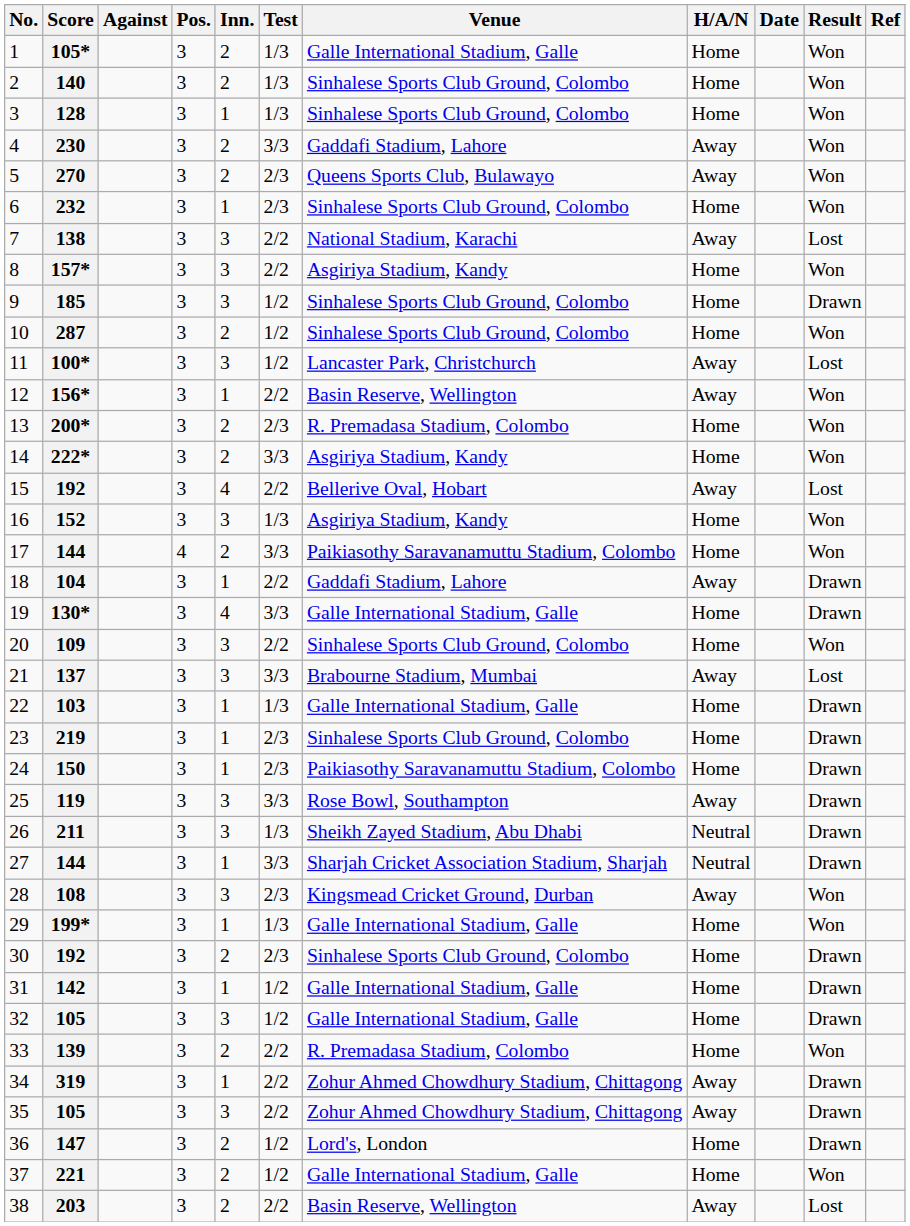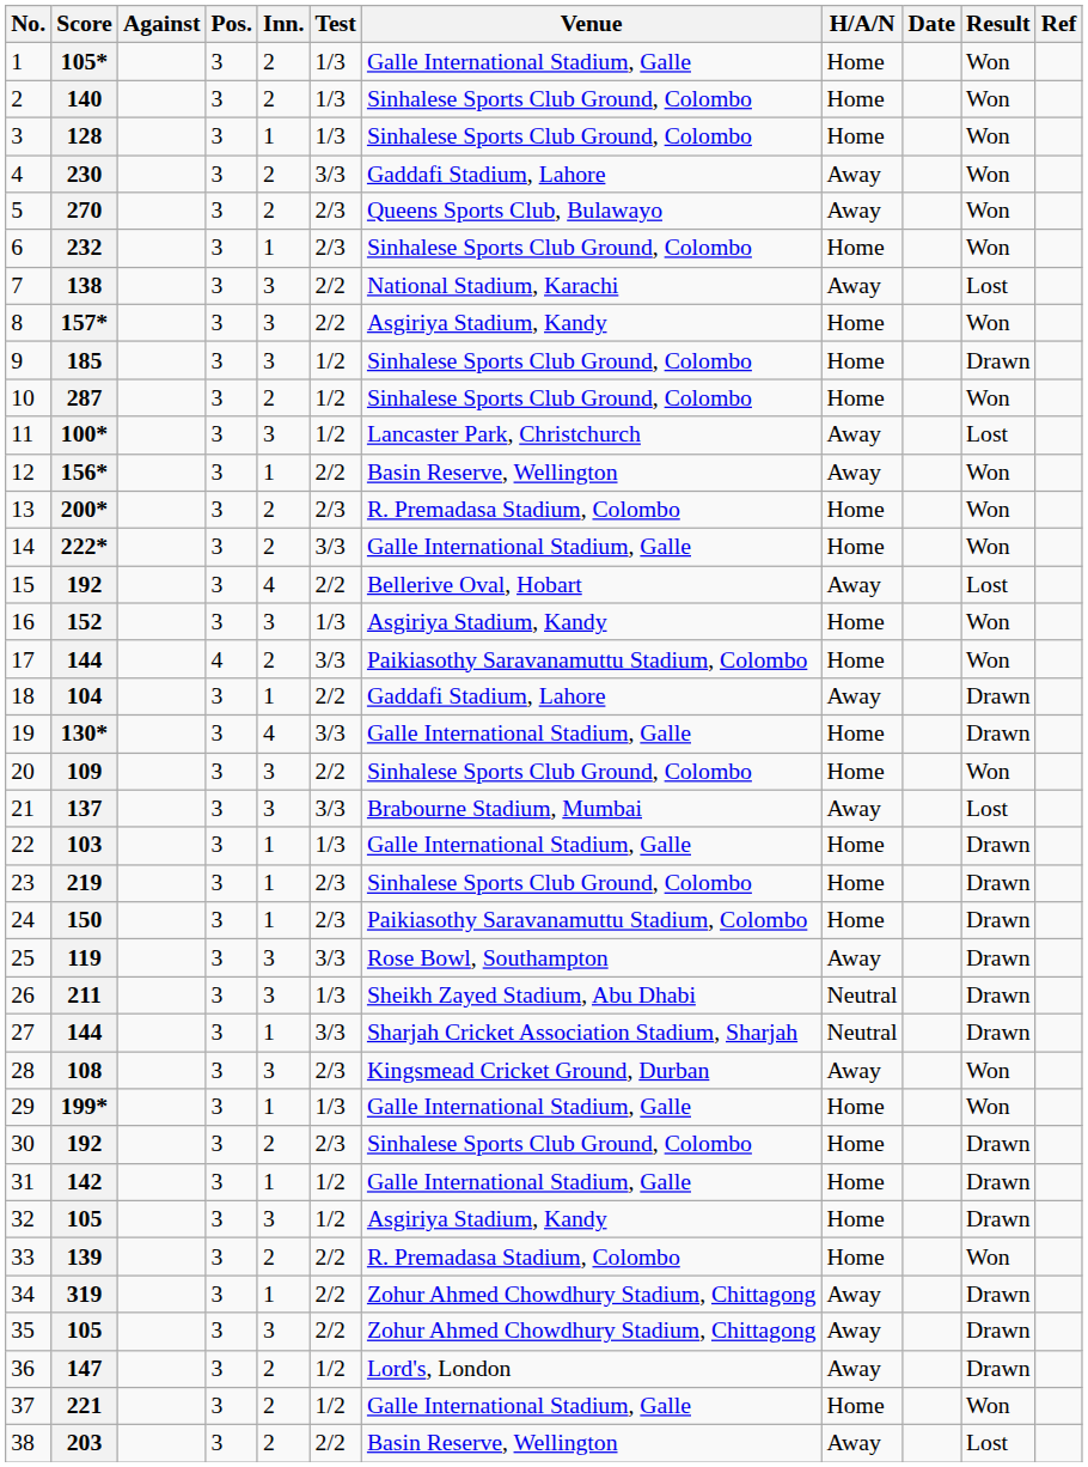222* | Venue: Asgiriya Stadium, Kandy -> Galle International Stadium, Galle
32 / 105 | Venue: Galle International Stadium, Galle -> Asgiriya Stadium, Kandy
147 | H/A/N: Home -> Away
